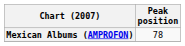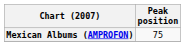Mexican Albums (AMPROFON) | Peak position: 78 -> 75
